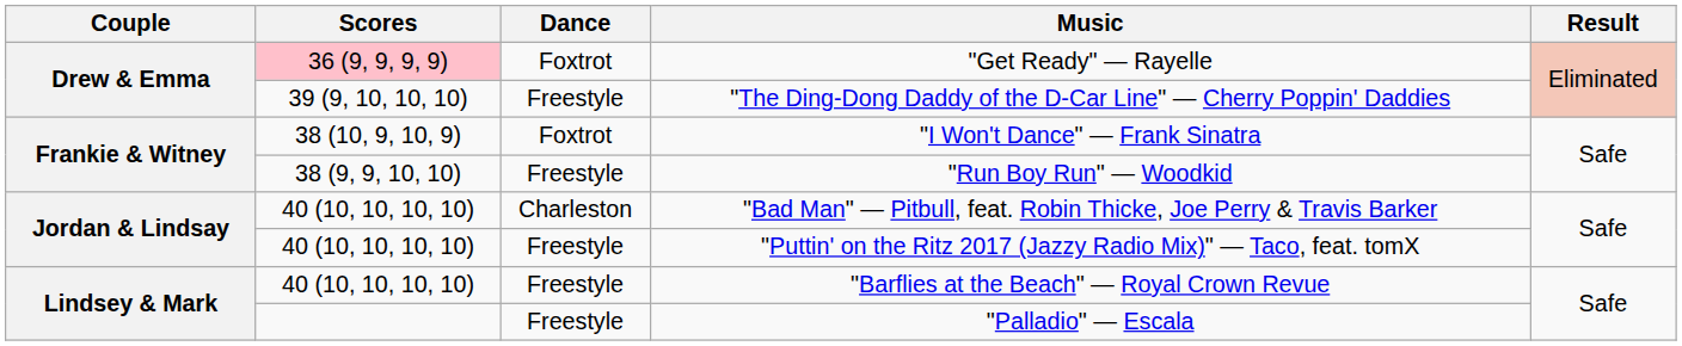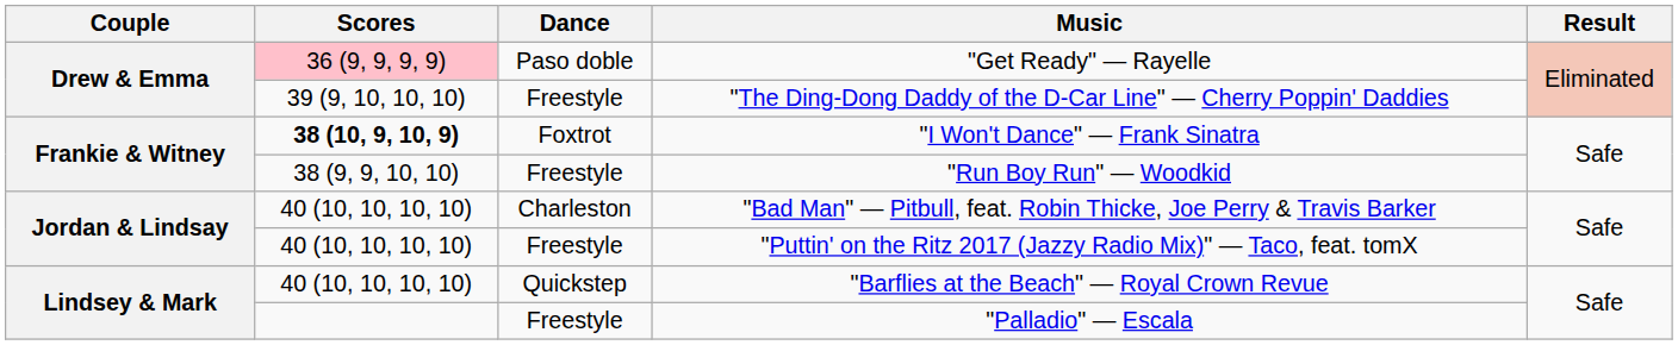"Get Ready" — Rayelle | Dance: Foxtrot -> Paso doble
"I Won't Dance" — Frank Sinatra | Scores: normal -> bold
"Barflies at the Beach" — Royal Crown Revue | Dance: Freestyle -> Quickstep
